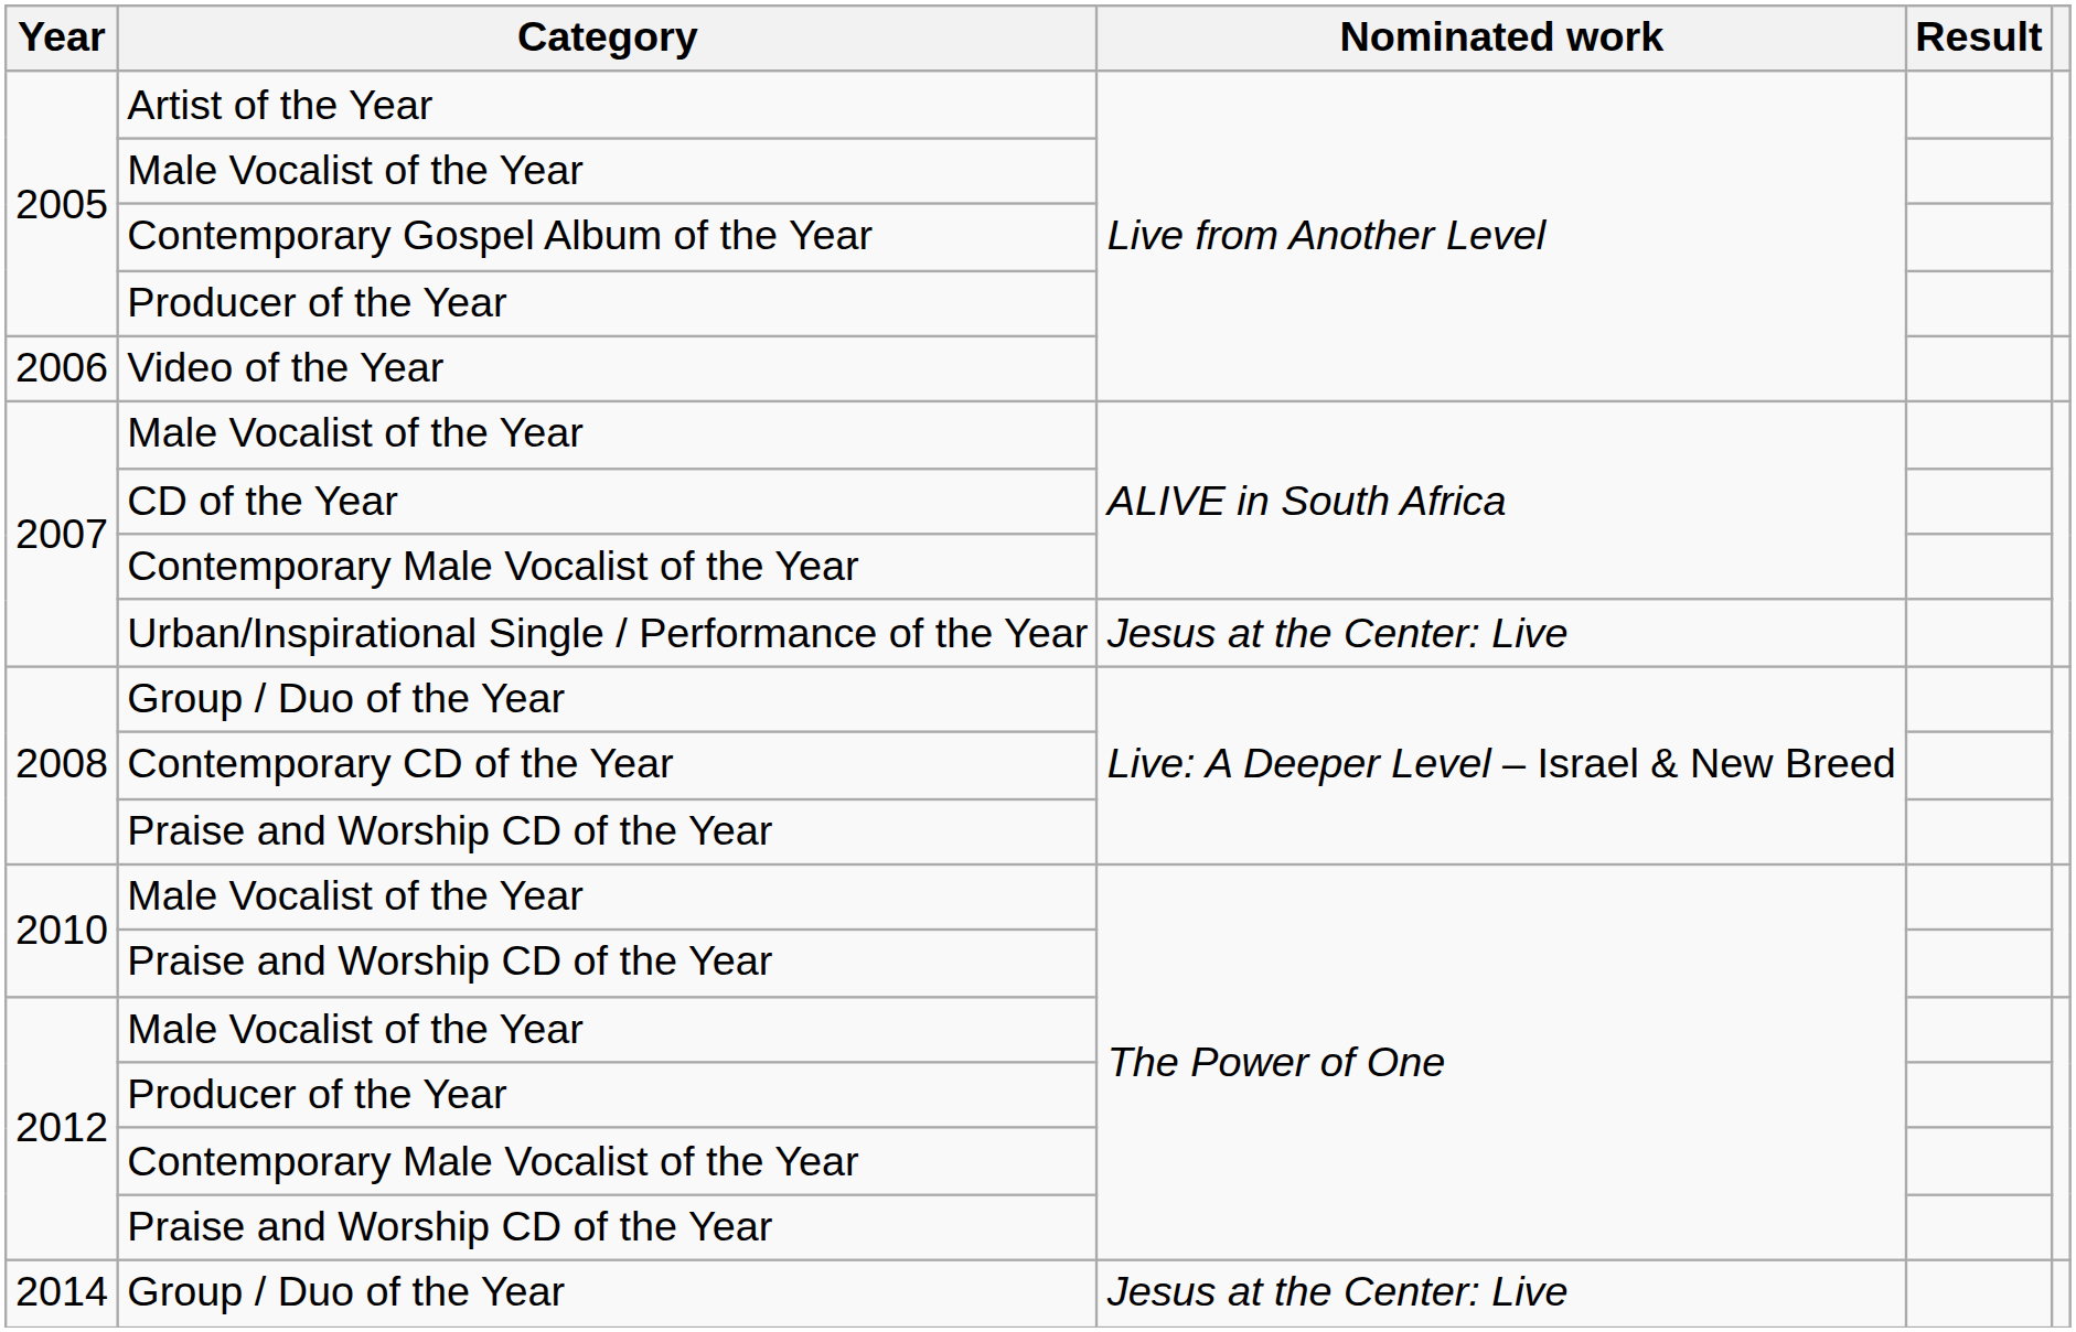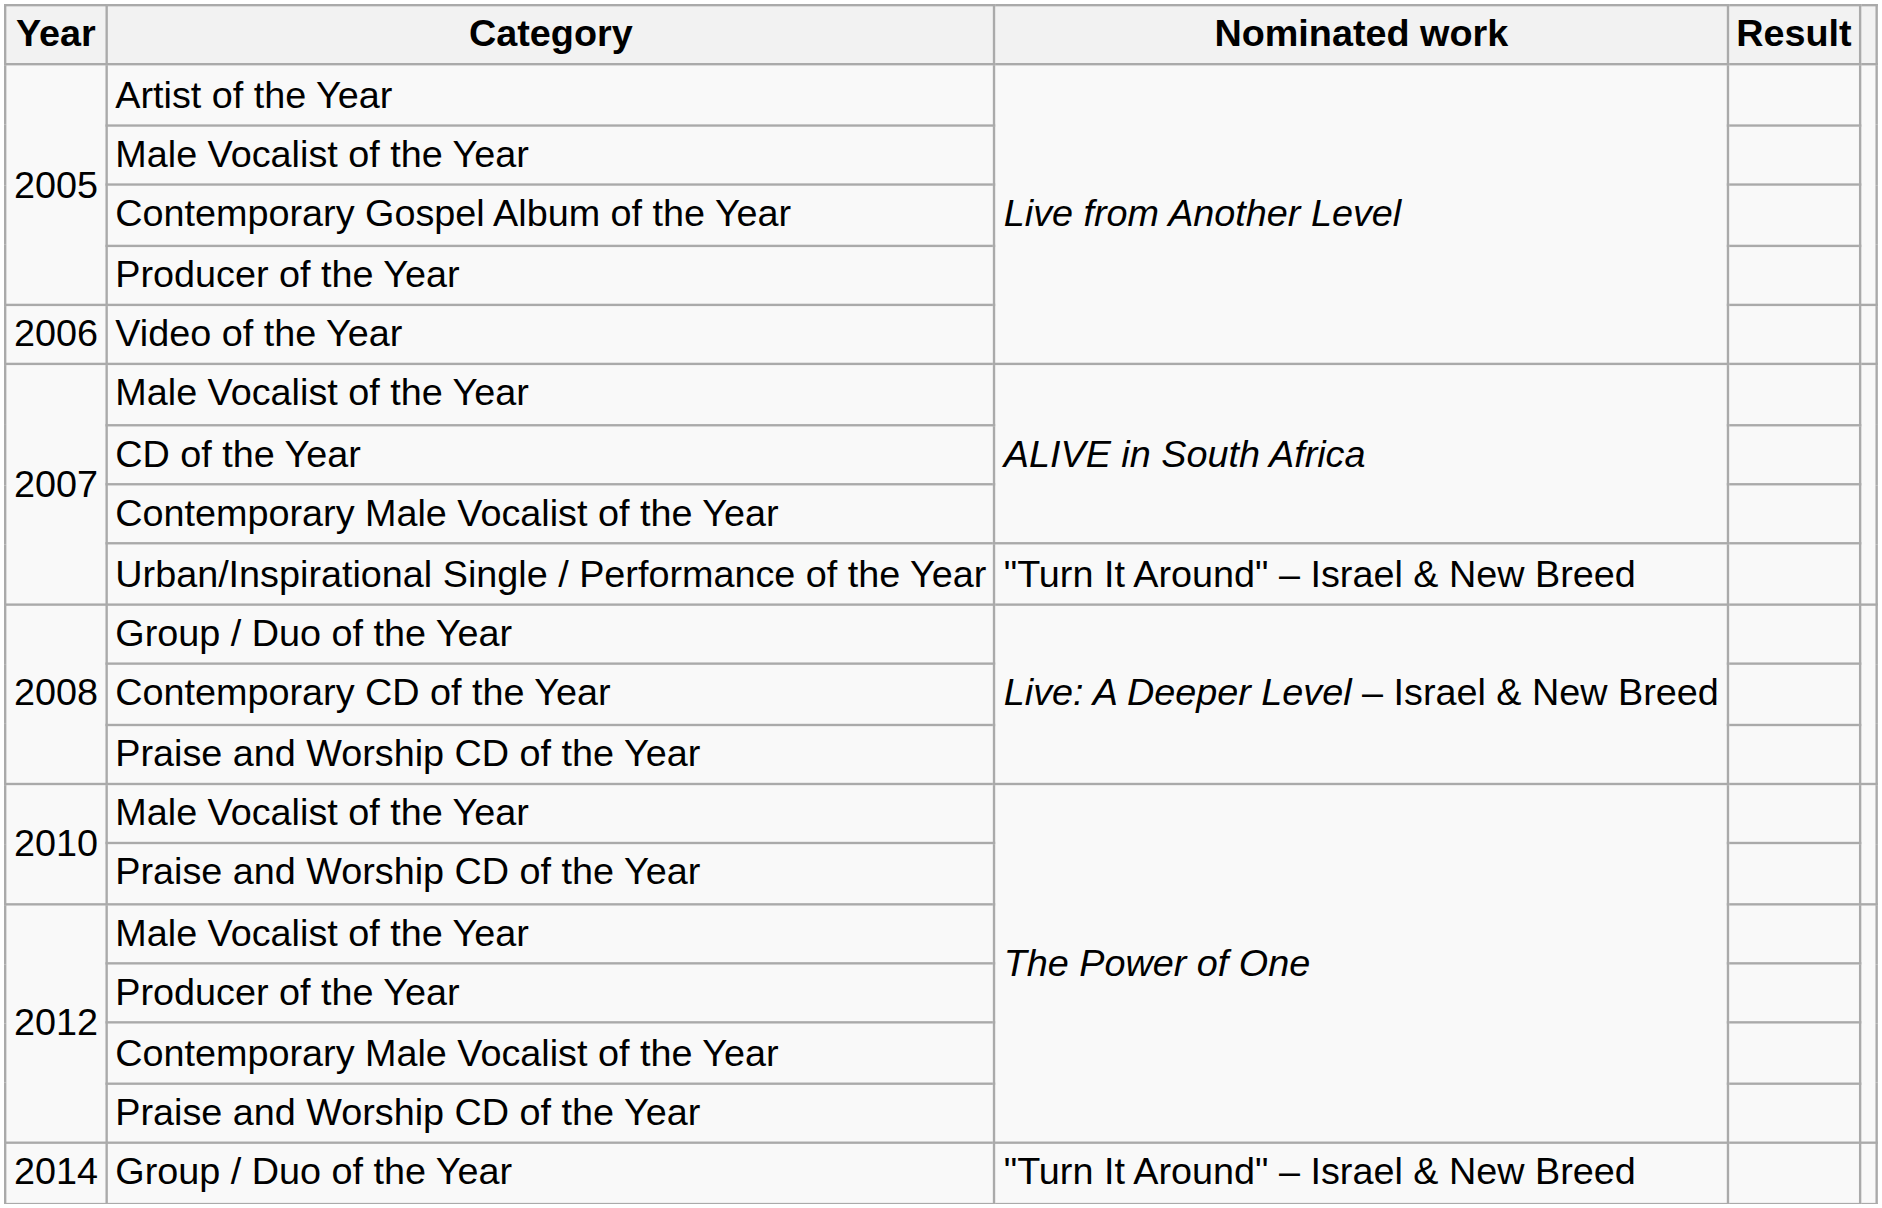Urban/Inspirational Single / Performance of the Year | Nominated work: Jesus at the Center: Live -> "Turn It Around" – Israel & New Breed
2014 / Group / Duo of the Year | Nominated work: Jesus at the Center: Live -> "Turn It Around" – Israel & New Breed
